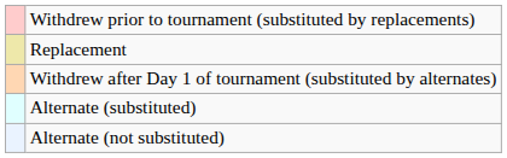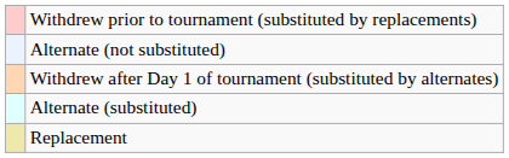rows swapped: Replacement <-> Alternate (not substituted)
